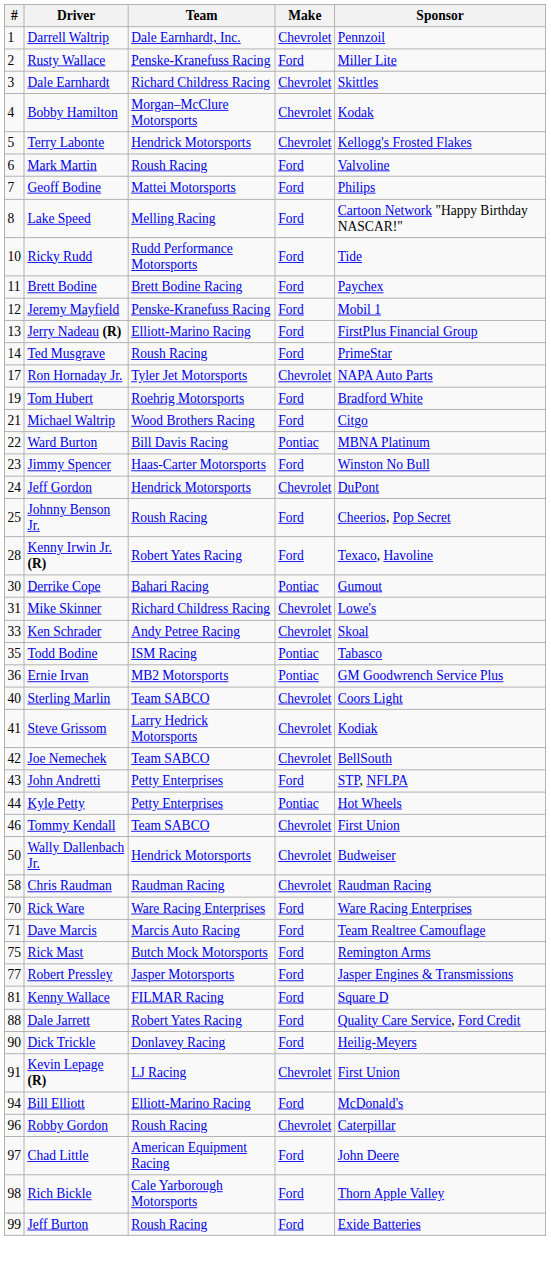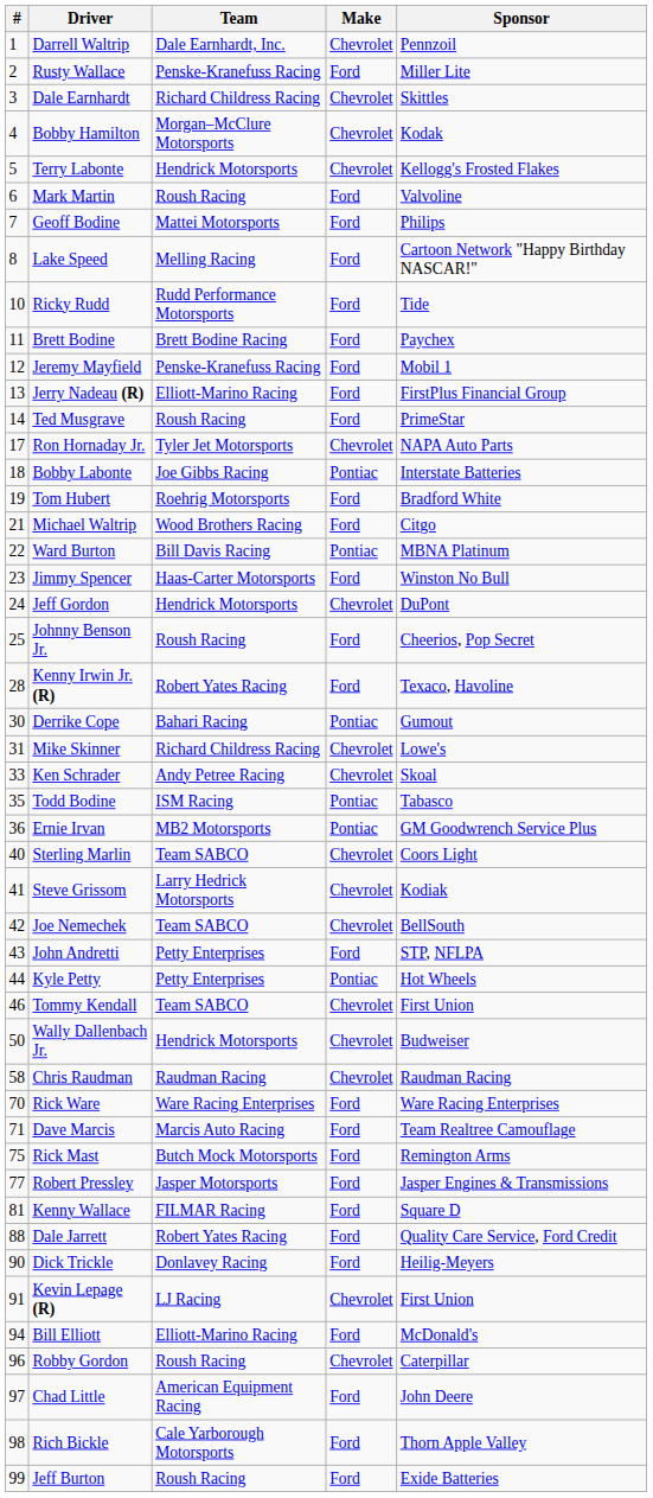+ row: 18 | Bobby Labonte | Joe Gibbs Racing | Pontiac | Interstate Batteries
